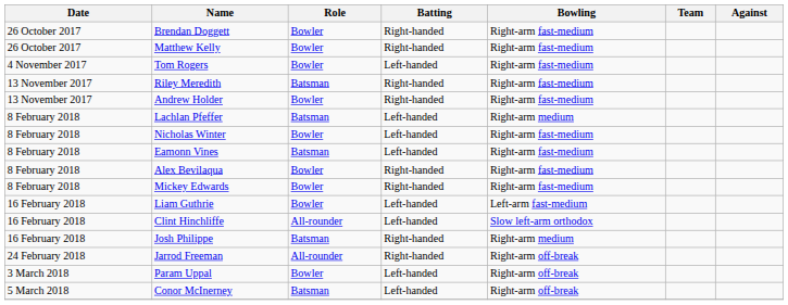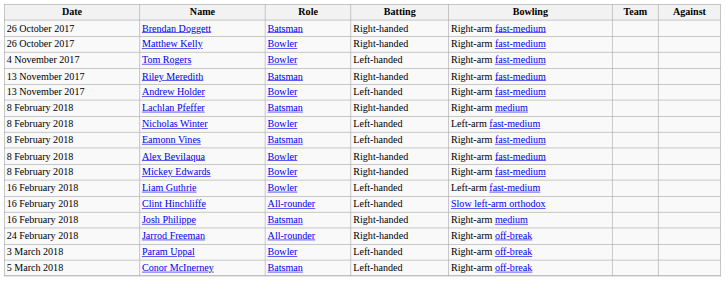Brendan Doggett | Role: Bowler -> Batsman
Andrew Holder | Batting: Right-handed -> Left-handed
Lachlan Pfeffer | Batting: Left-handed -> Right-handed
Nicholas Winter | Bowling: Right-arm fast-medium -> Left-arm fast-medium
